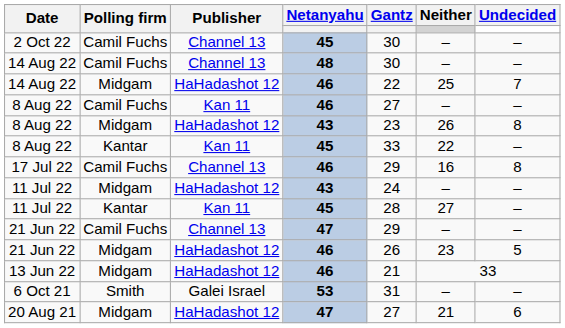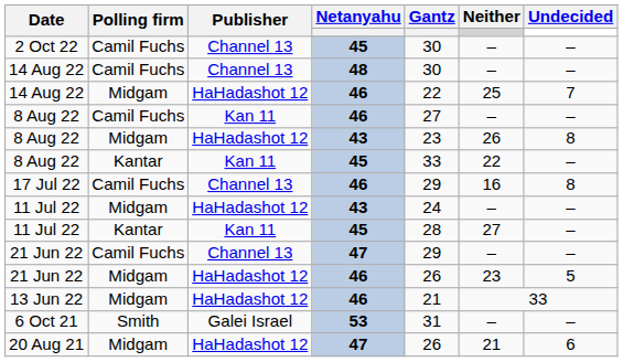20 Aug 21 | Gantz: 27 -> 26
